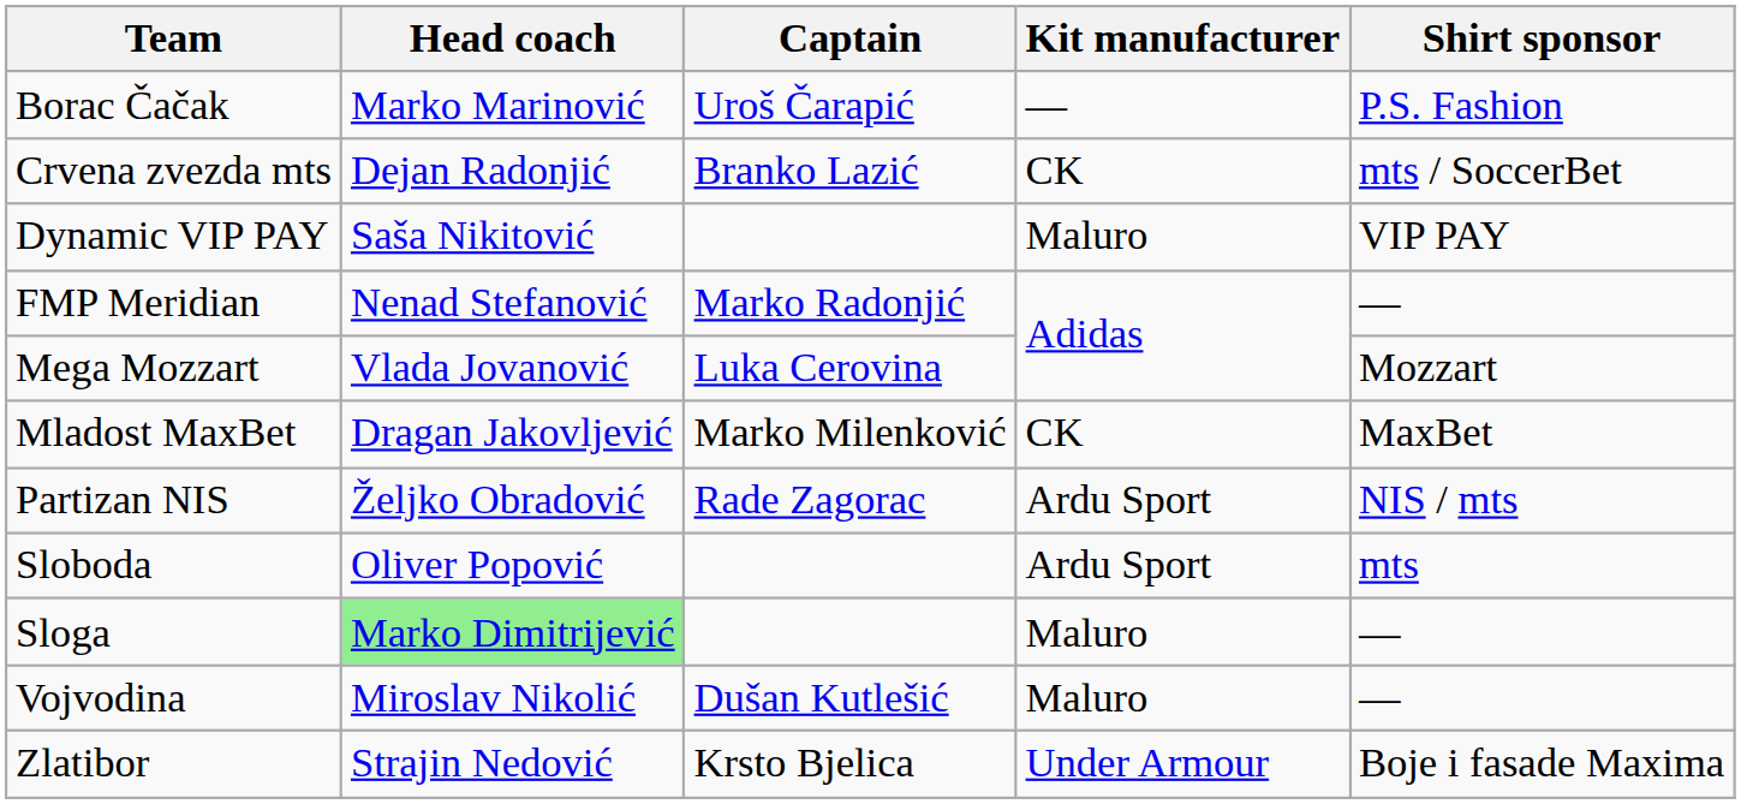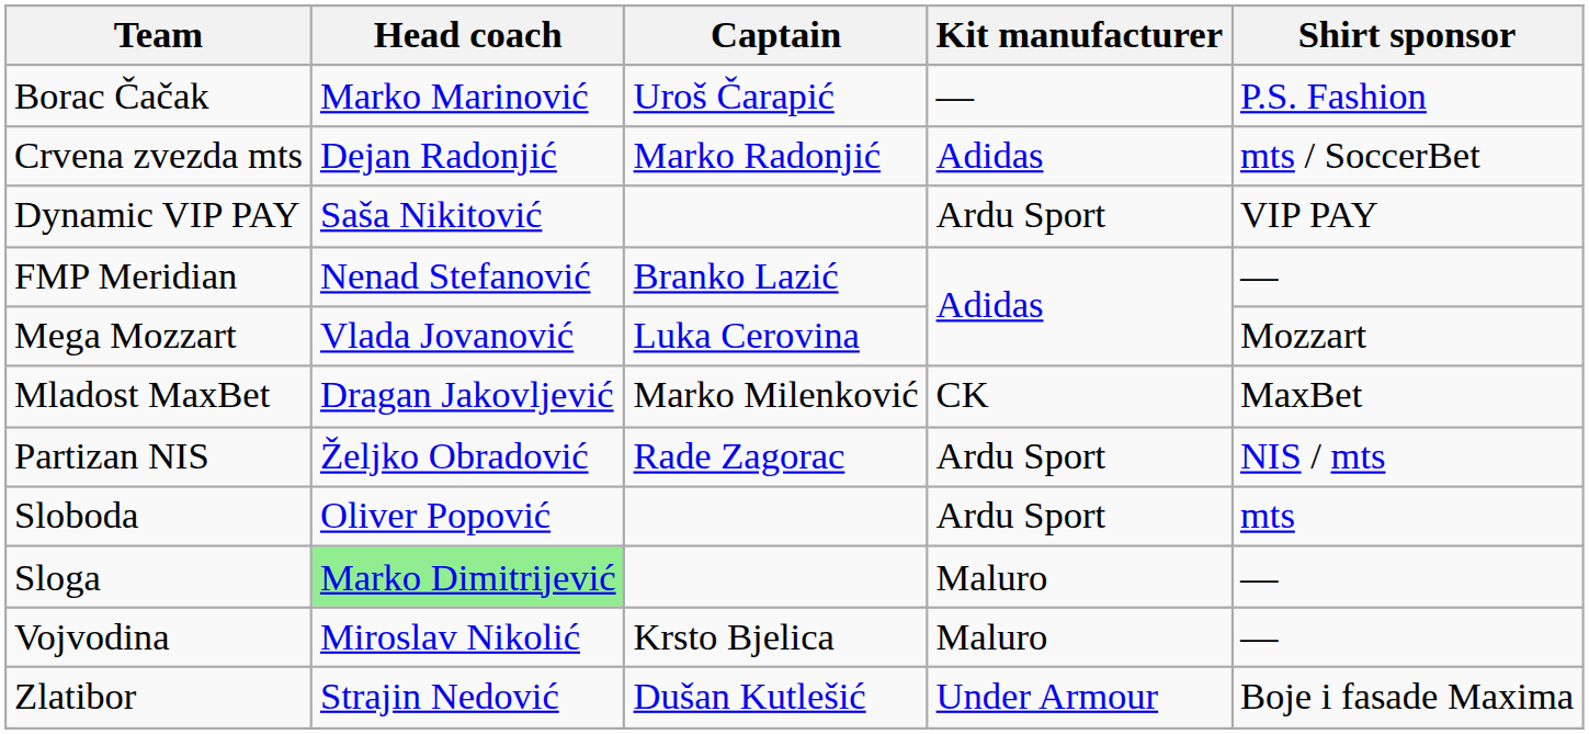Crvena zvezda mts | Captain: Branko Lazić -> Marko Radonjić
Crvena zvezda mts | Kit manufacturer: CK -> Adidas
Dynamic VIP PAY | Kit manufacturer: Maluro -> Ardu Sport
FMP Meridian | Captain: Marko Radonjić -> Branko Lazić
Vojvodina | Captain: Dušan Kutlešić -> Krsto Bjelica
Zlatibor | Captain: Krsto Bjelica -> Dušan Kutlešić
